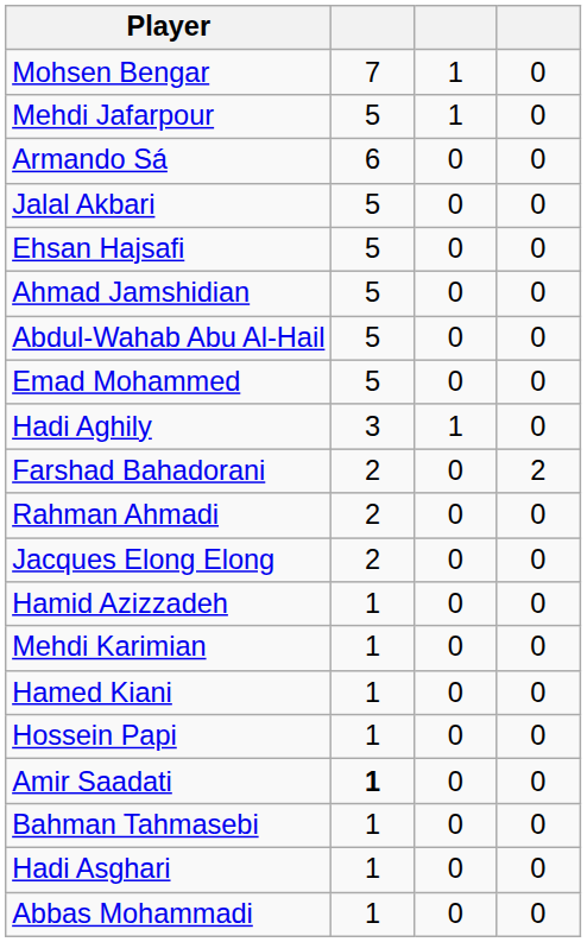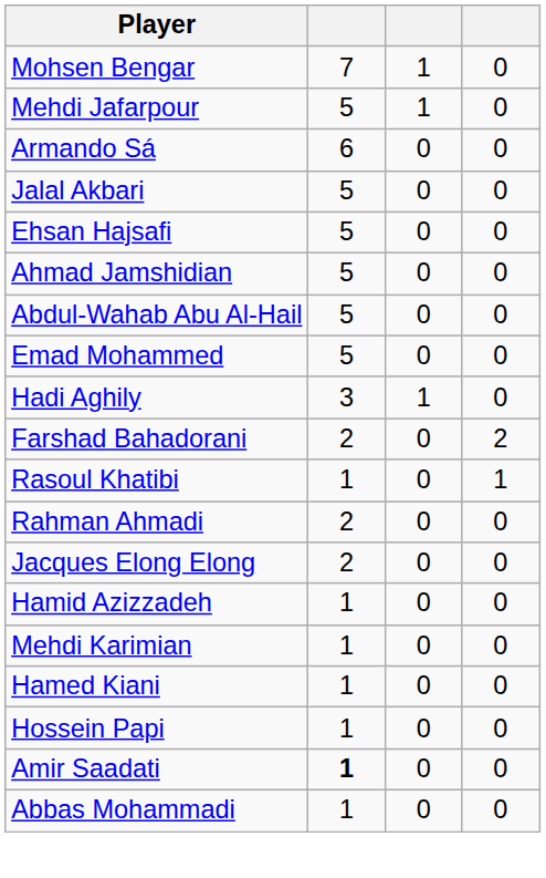+ row: Rasoul Khatibi | 1 | 0 | 1
- row: Bahman Tahmasebi | 1 | 0 | 0
- row: Hadi Asghari | 1 | 0 | 0
